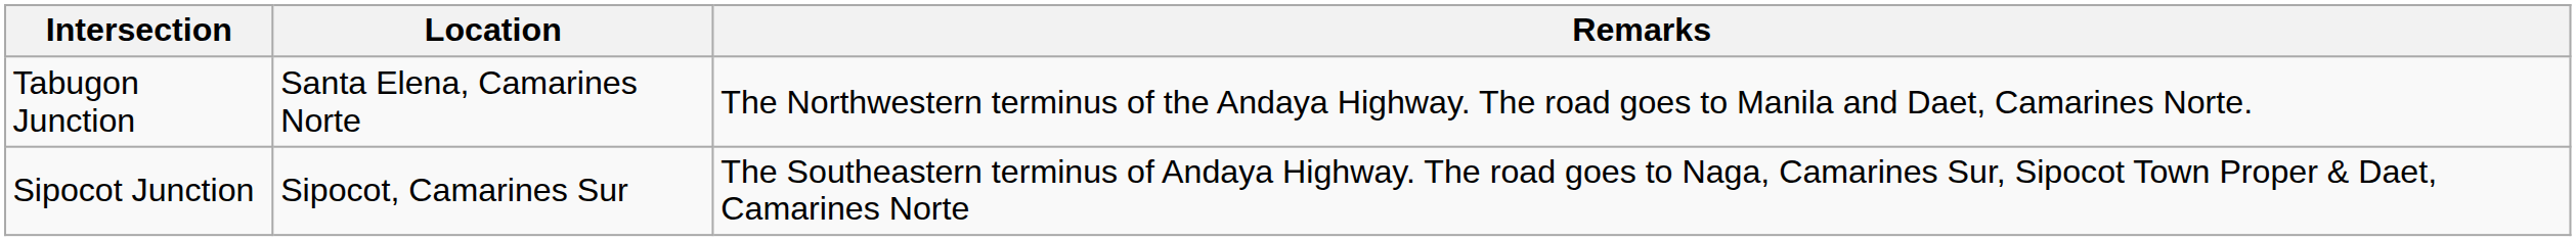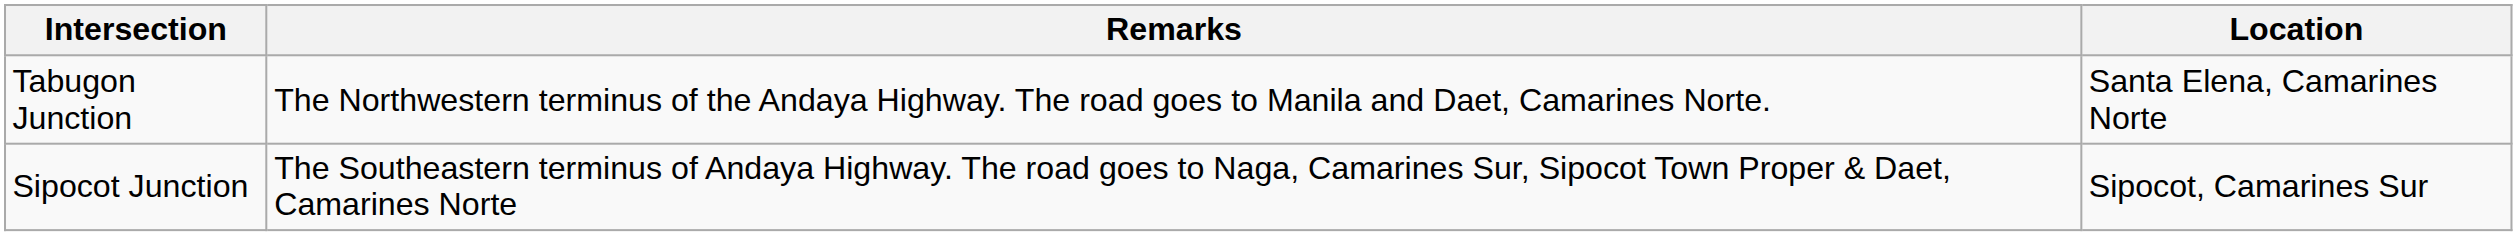columns swapped: Location <-> Remarks
